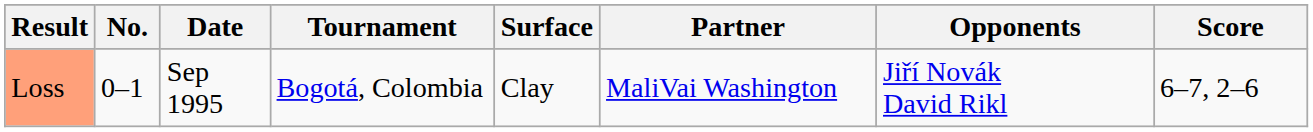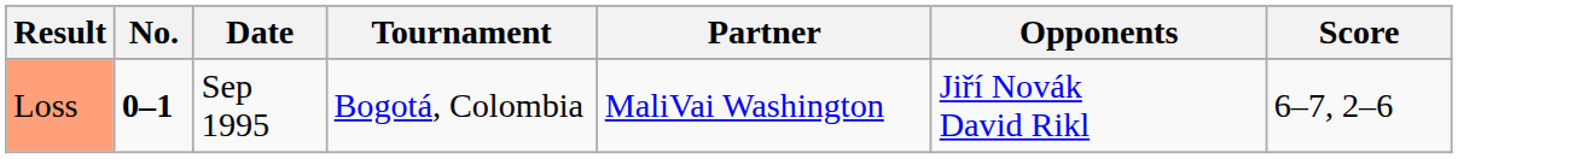- column: Surface | Clay
Loss | No.: normal -> bold
